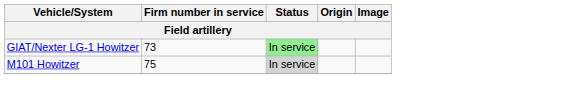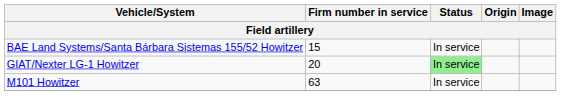+ row: BAE Land Systems/Santa Bárbara Sistemas 155/52 Howitzer | 15 | In service
GIAT/Nexter LG-1 Howitzer | Firm number in service: 73 -> 20
M101 Howitzer | Firm number in service: 75 -> 63
M101 Howitzer | Status: lightgrey background -> no background
